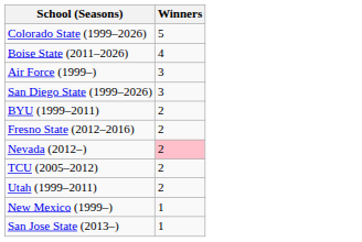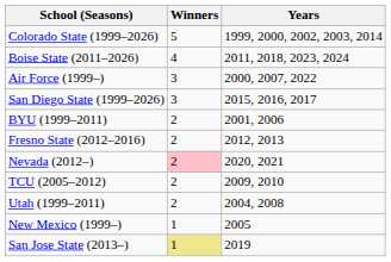+ column: Years | 1999, 2000, 2002, 2003, 2014 | 2011, 2018, 2023, 2024 | 2000, 2007, 2022 | 2015, 2016, 2017 | 2001, 2006 | 2012, 2013 | 2020, 2021 | 2009, 2010 | 2004, 2008 | 2005 | 2019
San Jose State (2013–) | Winners: no background -> khaki background
